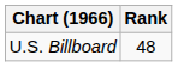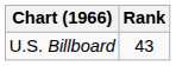U.S. Billboard | Rank: 48 -> 43
